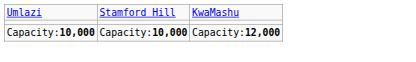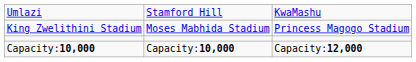+ row: King Zwelithini Stadium | Moses Mabhida Stadium | Princess Magogo Stadium
